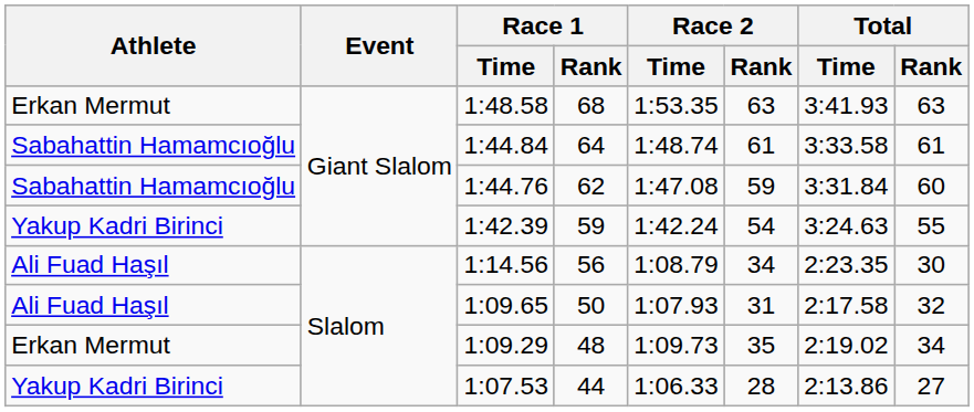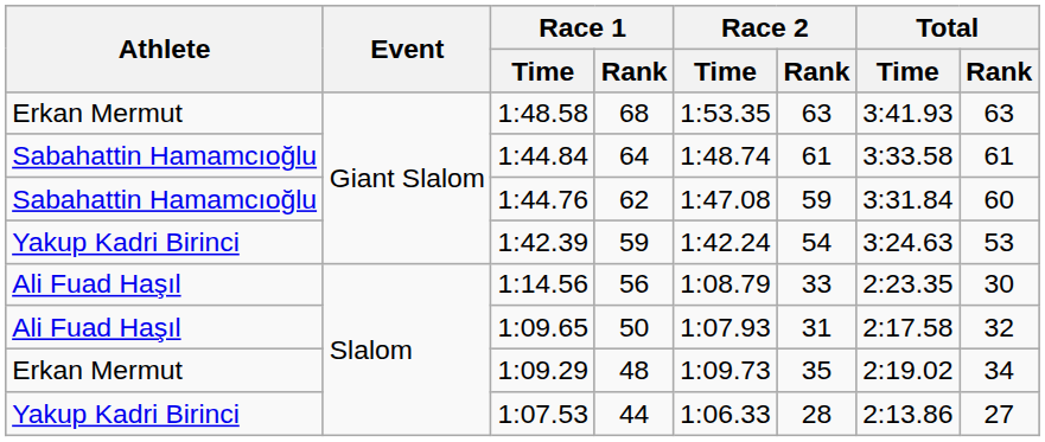1:42.39 | Total / Rank: 55 -> 53
1:14.56 | Race 2 / Rank: 34 -> 33
